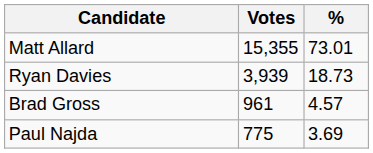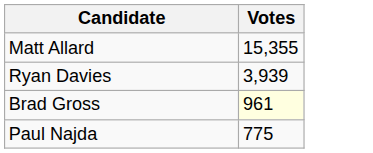- column: % | 73.01 | 18.73 | 4.57 | 3.69
Brad Gross | Votes: no background -> lightyellow background
